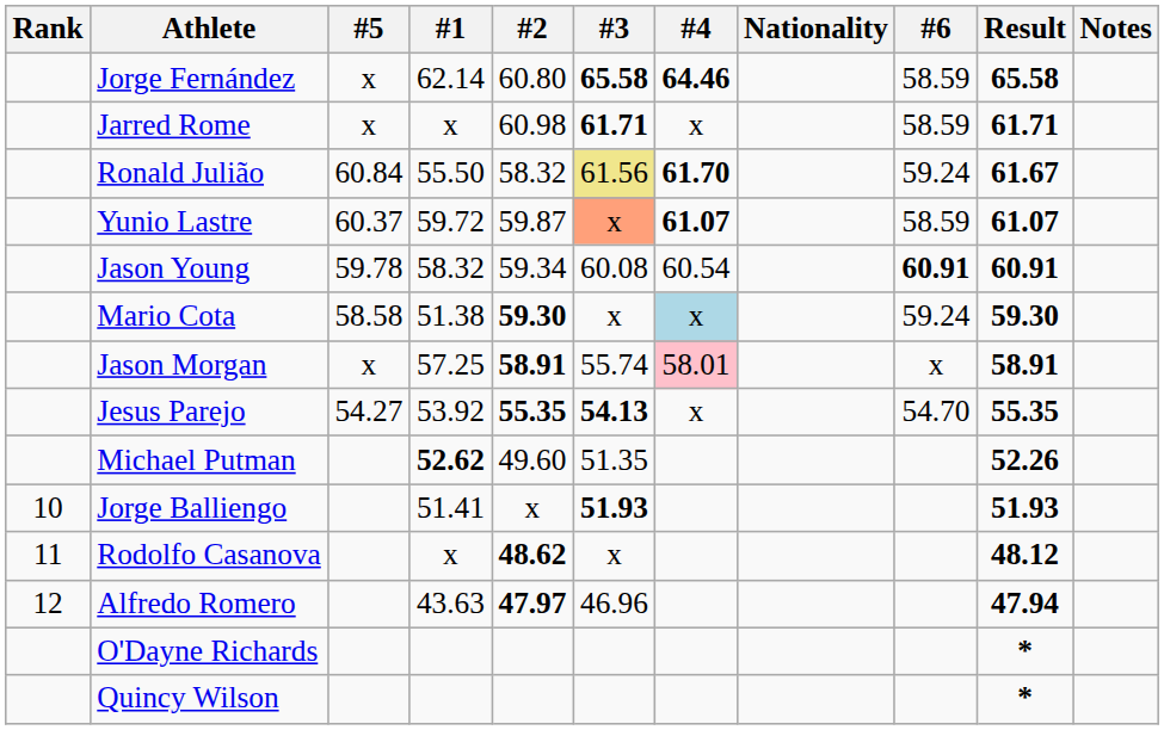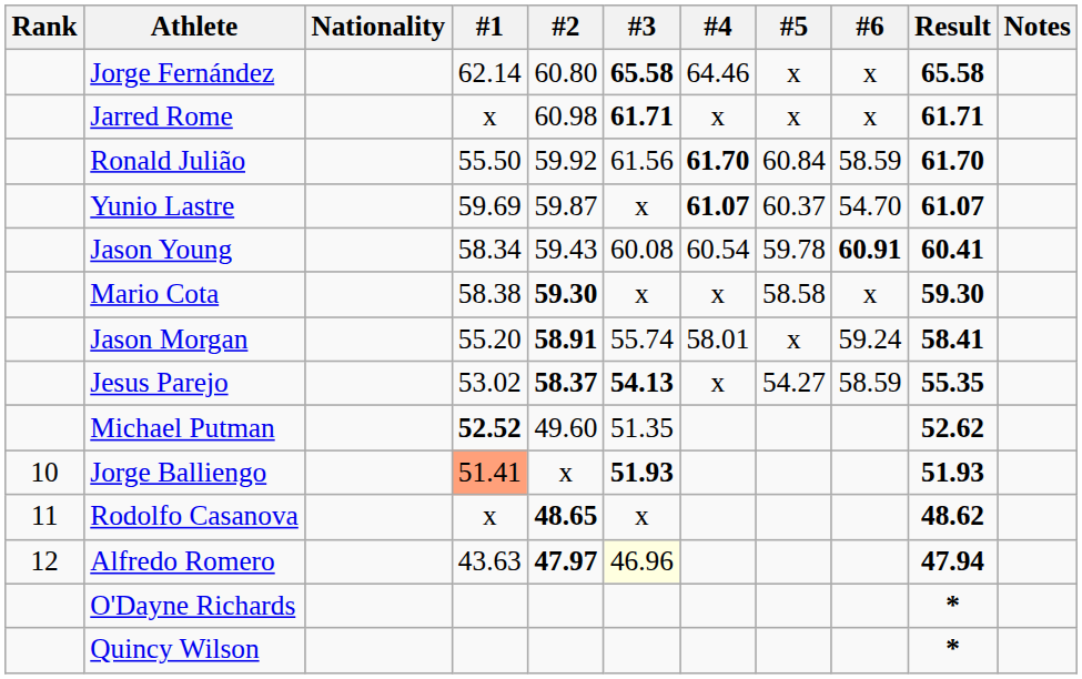columns swapped: Nationality <-> #5
Jorge Fernández | #4: bold -> normal
Jorge Fernández | #6: 58.59 -> x
Jarred Rome | #6: 58.59 -> x
Ronald Julião | #2: 58.32 -> 59.92
Ronald Julião | #3: khaki background -> no background
Ronald Julião | #6: 59.24 -> 58.59
Ronald Julião | Result: 61.67 -> 61.70
Yunio Lastre | #1: 59.72 -> 59.69
Yunio Lastre | #3: lightsalmon background -> no background
Yunio Lastre | #6: 58.59 -> 54.70
Jason Young | #1: 58.32 -> 58.34
Jason Young | #2: 59.34 -> 59.43
Jason Young | Result: 60.91 -> 60.41
Mario Cota | #1: 51.38 -> 58.38
Mario Cota | #4: lightblue background -> no background
Mario Cota | #6: 59.24 -> x
Jason Morgan | #1: 57.25 -> 55.20
Jason Morgan | #4: pink background -> no background
Jason Morgan | #6: x -> 59.24
Jason Morgan | Result: 58.91 -> 58.41
Jesus Parejo | #1: 53.92 -> 53.02
Jesus Parejo | #2: 55.35 -> 58.37
Jesus Parejo | #6: 54.70 -> 58.59
Michael Putman | #1: 52.62 -> 52.52
Michael Putman | Result: 52.26 -> 52.62
Jorge Balliengo | #1: no background -> lightsalmon background
Rodolfo Casanova | #2: 48.62 -> 48.65
Rodolfo Casanova | Result: 48.12 -> 48.62
Alfredo Romero | #3: no background -> lightyellow background
